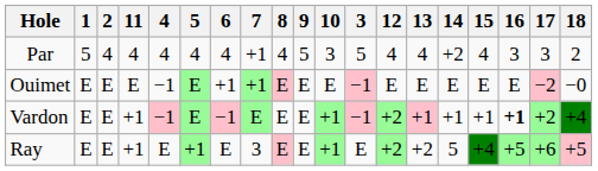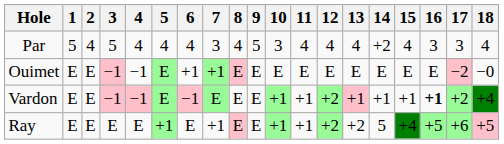columns swapped: 3 <-> 11
Par | 7: +1 -> 3
Par | 18: 2 -> 4
Ray | 7: 3 -> +1
